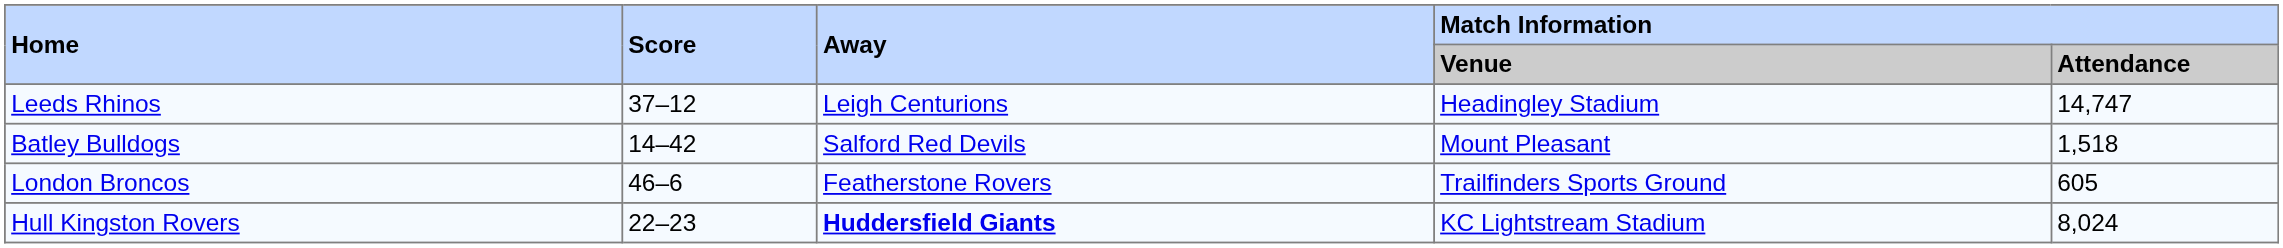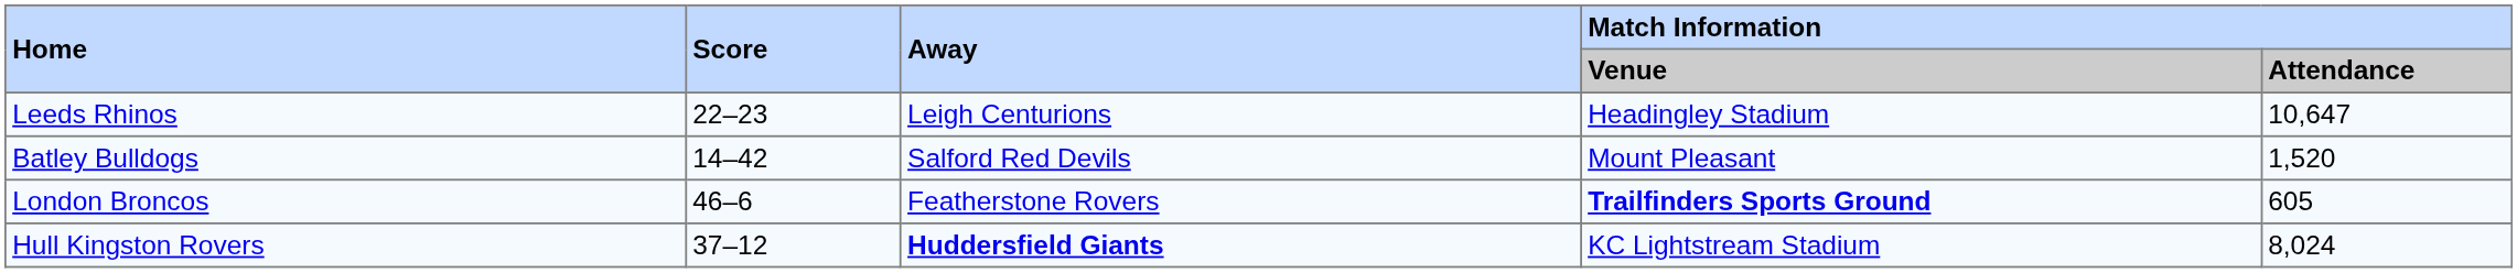Leeds Rhinos | Score: 37–12 -> 22–23
Leeds Rhinos | Match Information / Attendance: 14,747 -> 10,647
Batley Bulldogs | Match Information / Attendance: 1,518 -> 1,520
London Broncos | Match Information / Venue: normal -> bold
Hull Kingston Rovers | Score: 22–23 -> 37–12
